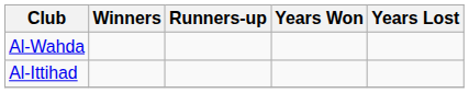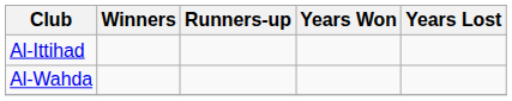rows swapped: Al-Ittihad <-> Al-Wahda
